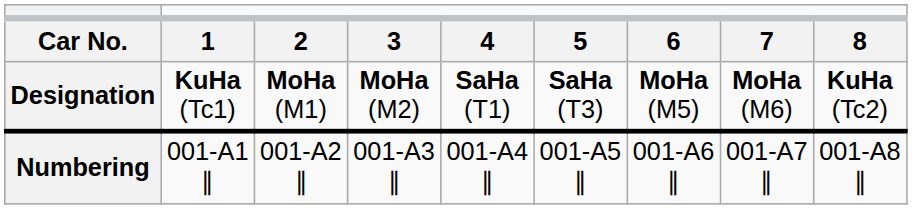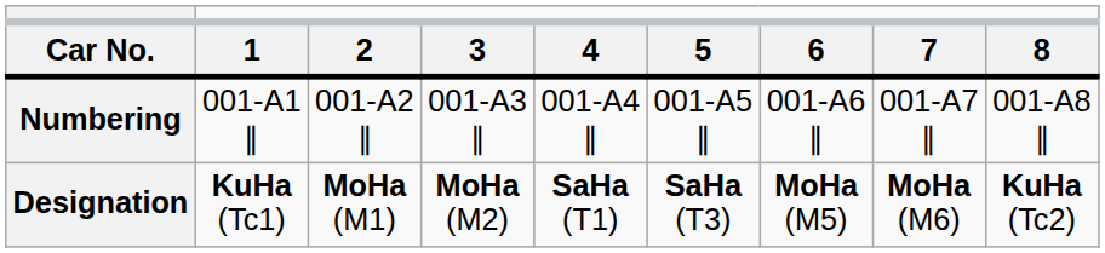rows swapped: Designation <-> Numbering
